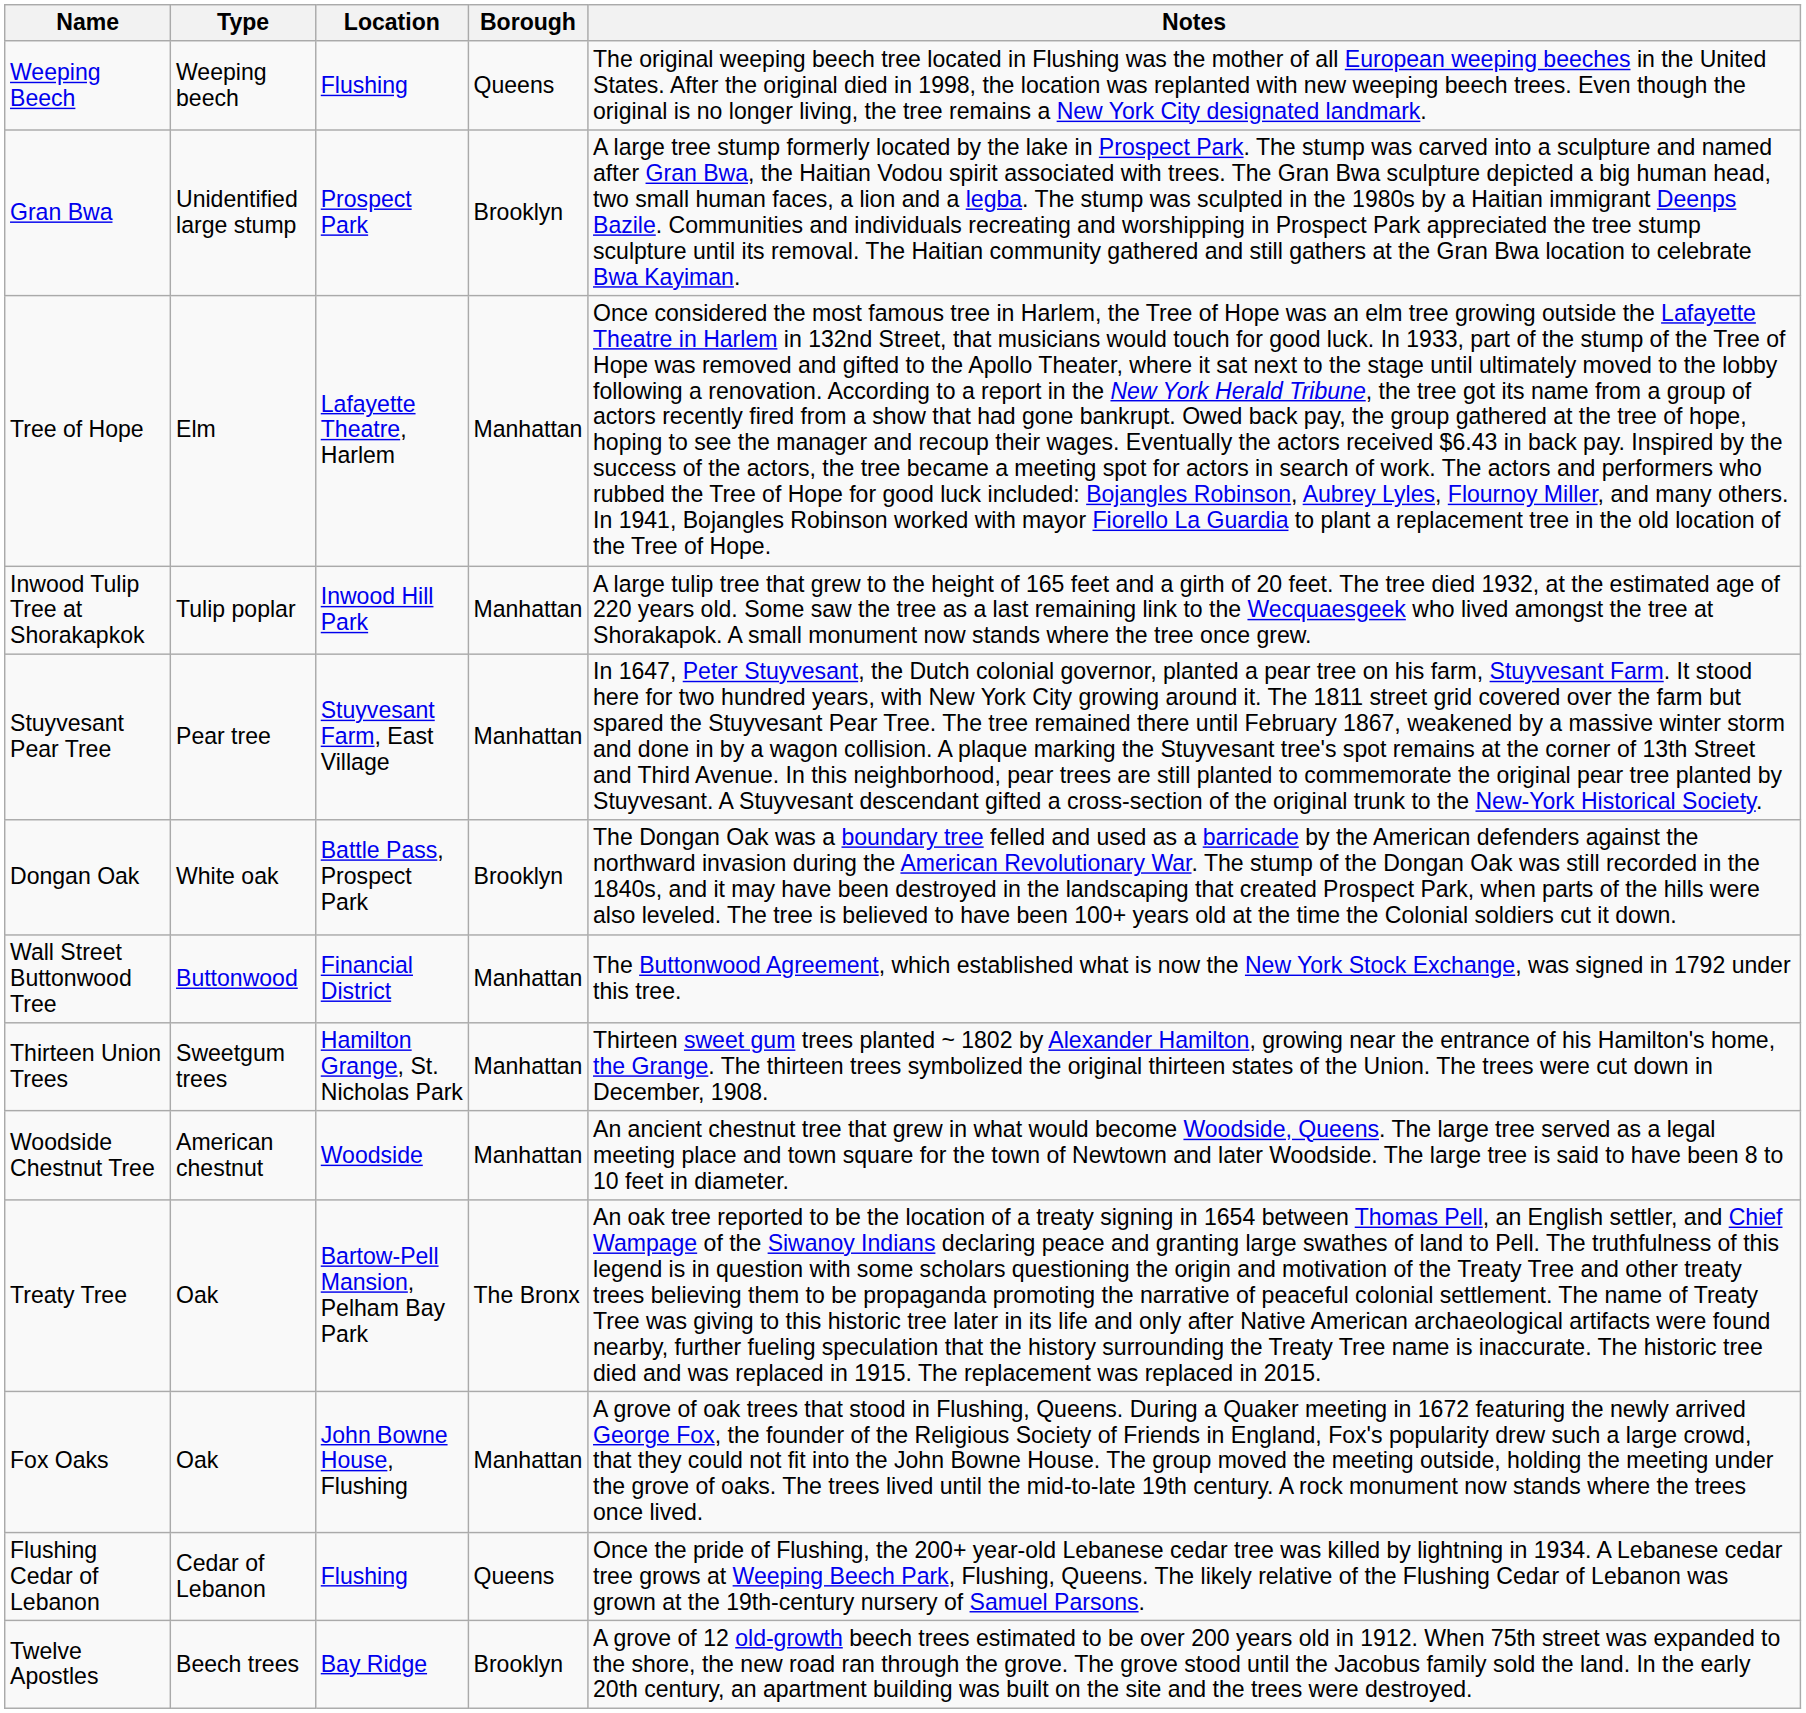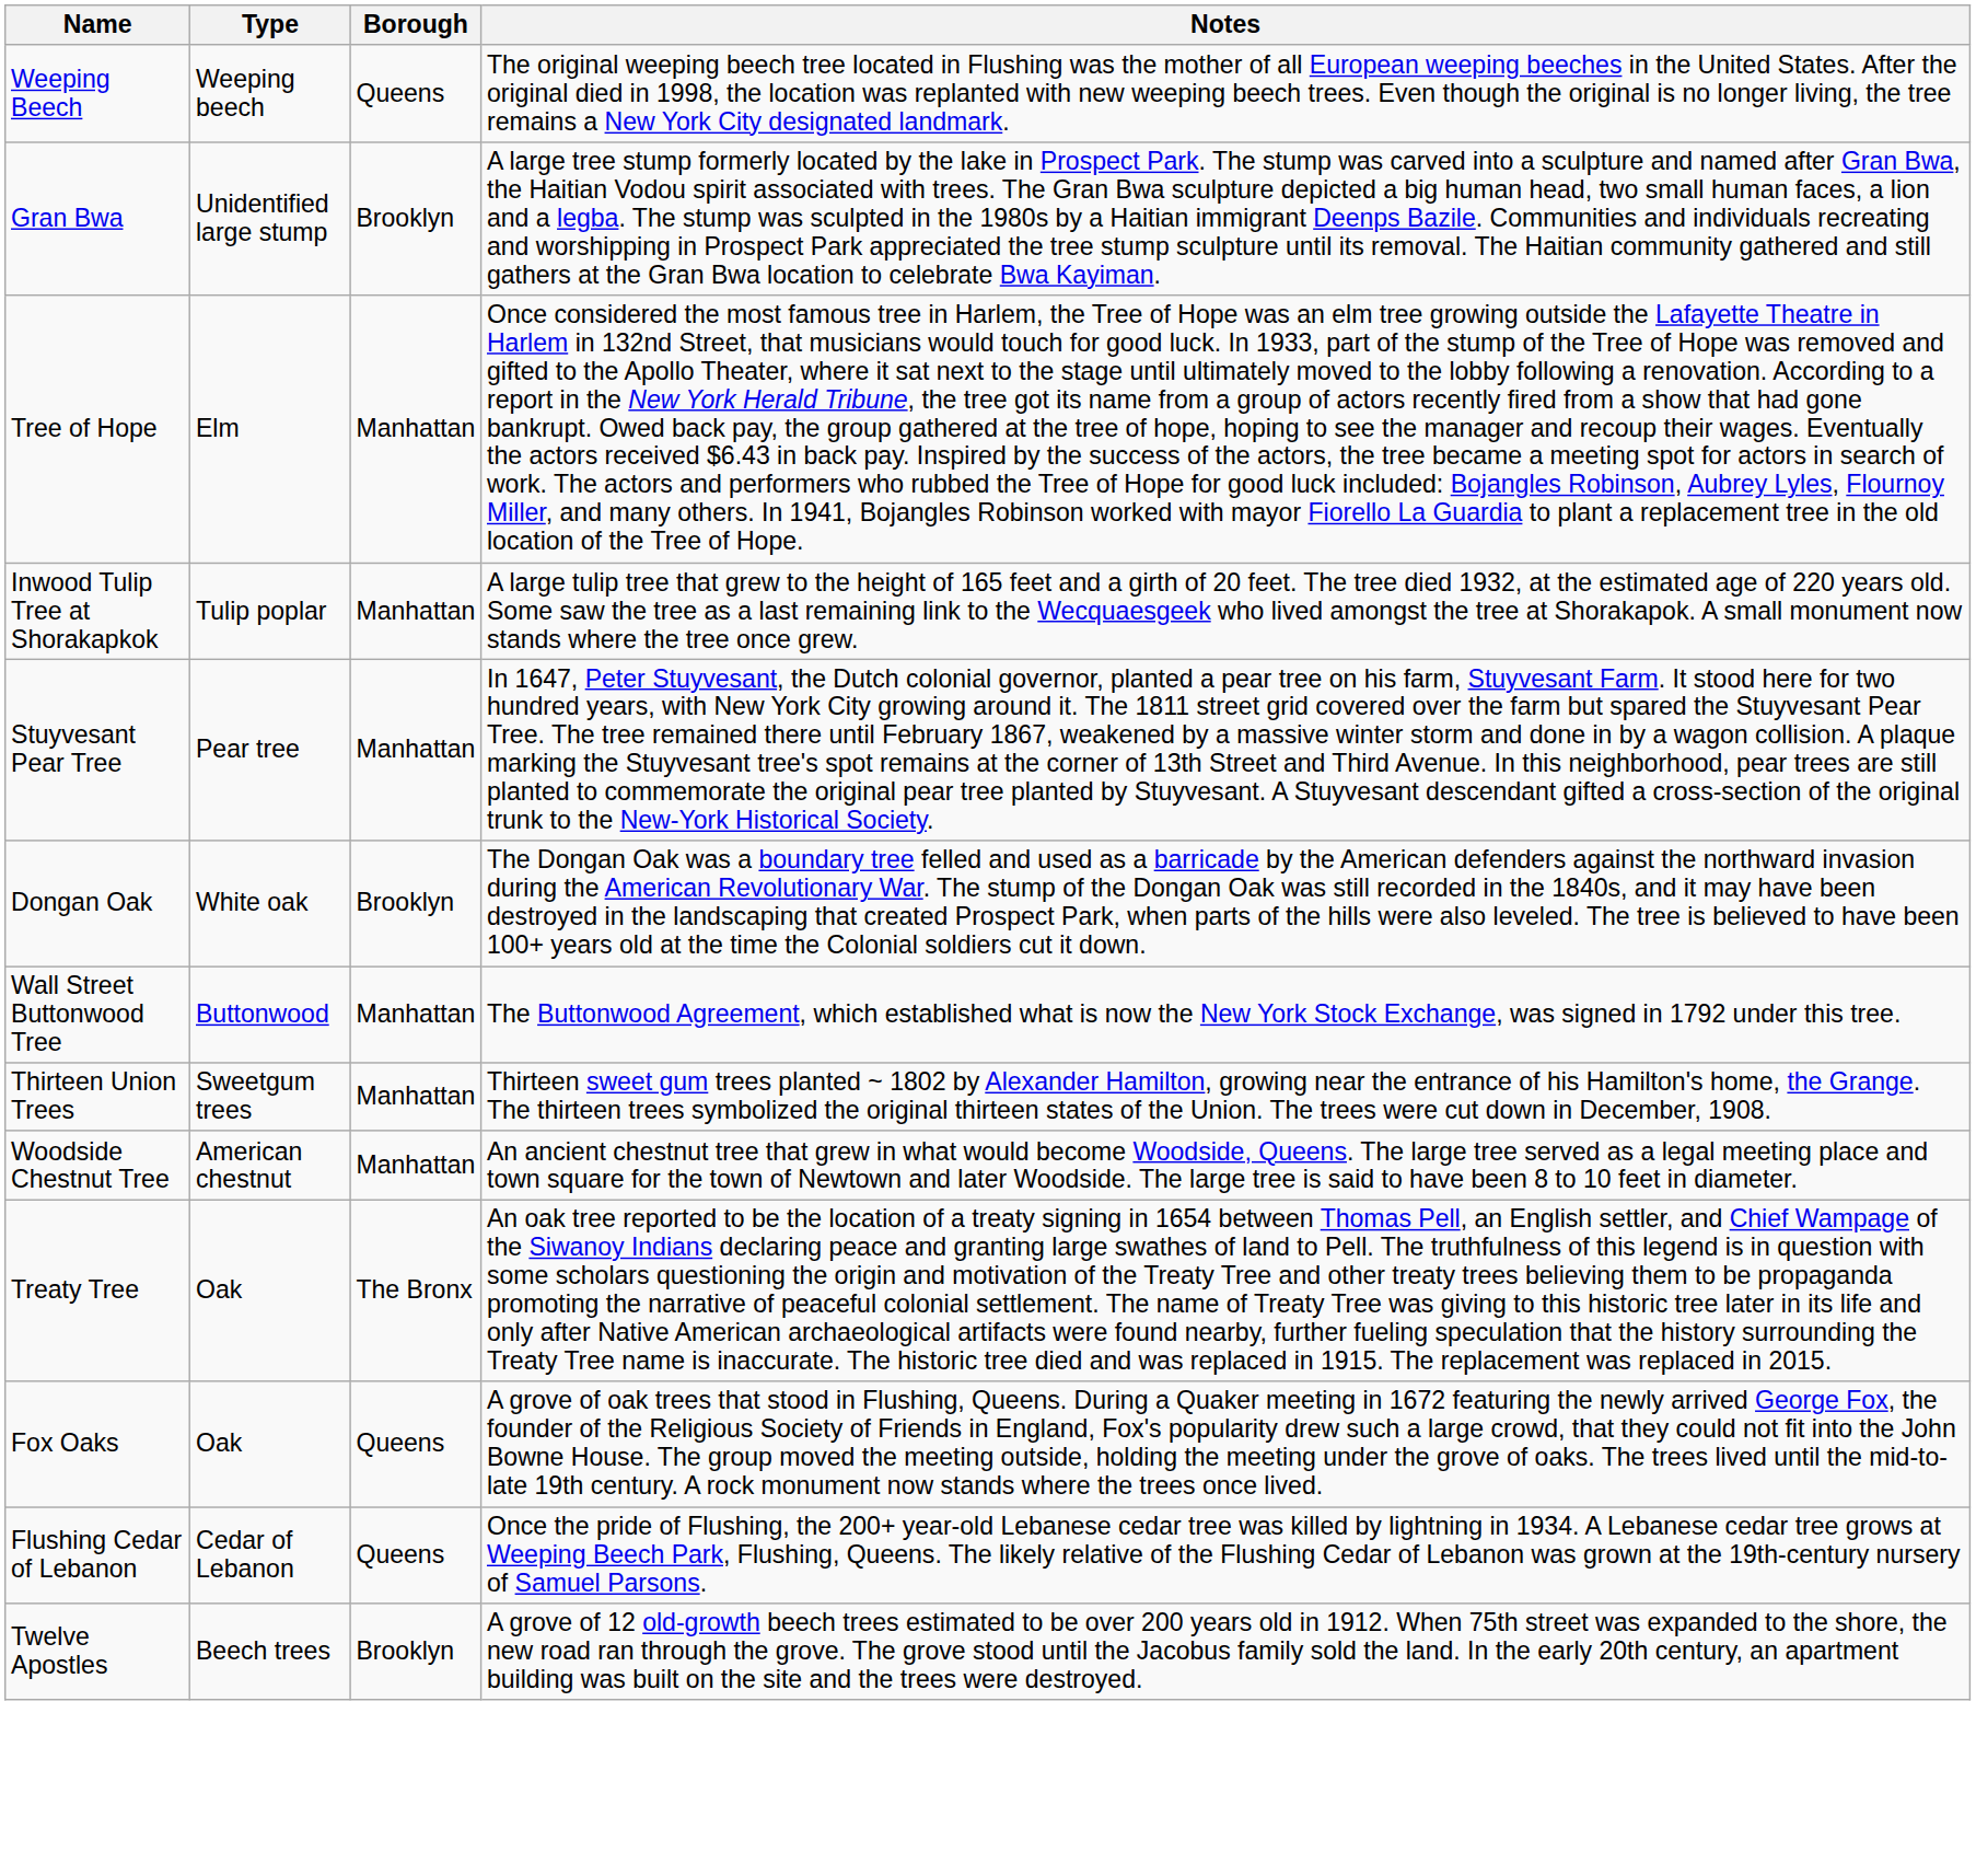- column: Location | Flushing | Prospect Park | Lafayette Theatre, Harlem | Inwood Hill Park | Stuyvesant Farm, East Village | Battle Pass, Prospect Park | Financial District | Hamilton Grange, St. Nicholas Park | Woodside | Bartow-Pell Mansion, Pelham Bay Park | John Bowne House, Flushing | Flushing | Bay Ridge
Fox Oaks | Borough: Manhattan -> Queens
